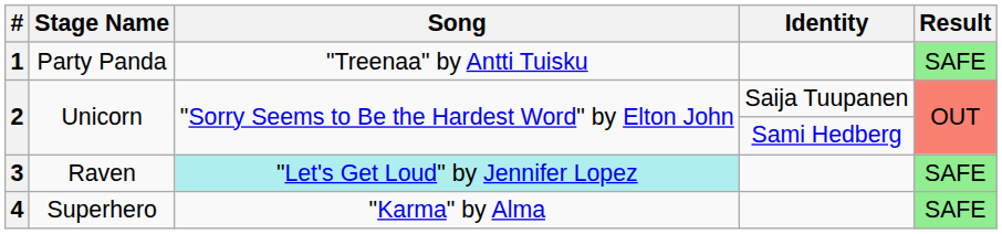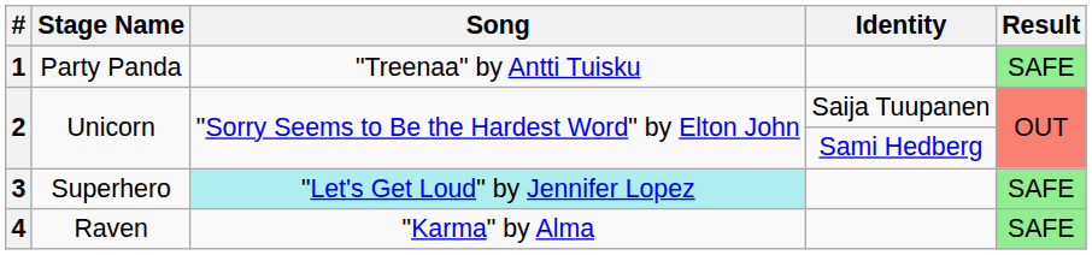3 | Stage Name: Raven -> Superhero
4 | Stage Name: Superhero -> Raven
